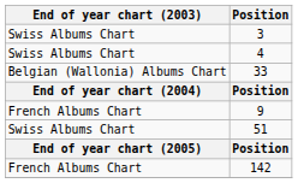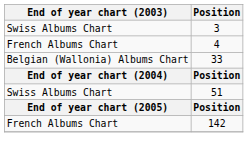4 | End of year chart (2003): Swiss Albums Chart -> French Albums Chart
- row: French Albums Chart | 9
